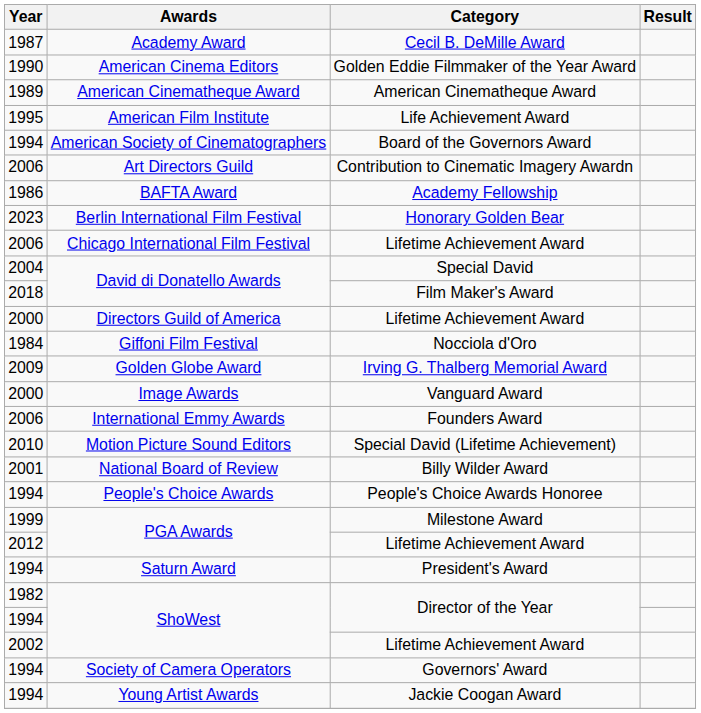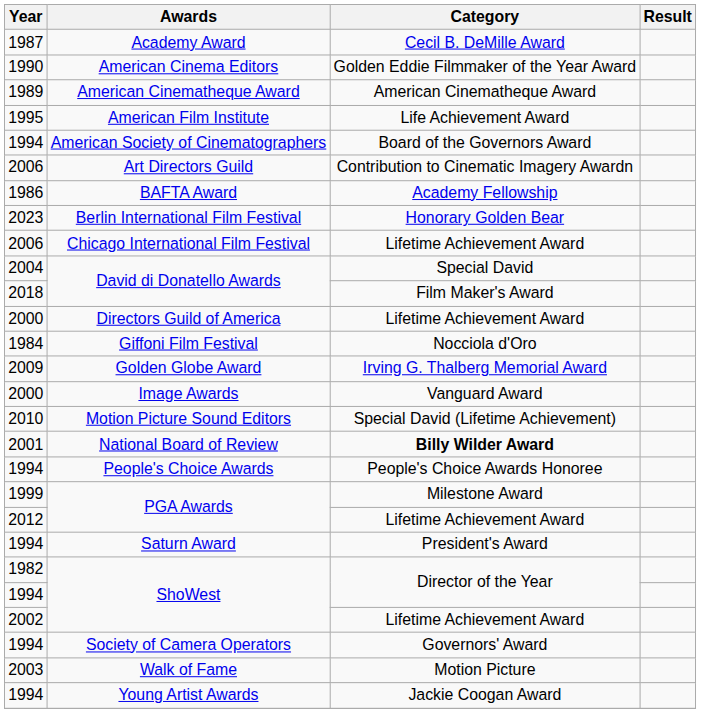- row: 2006 | International Emmy Awards | Founders Award
National Board of Review | Category: normal -> bold
+ row: 2003 | Walk of Fame | Motion Picture
